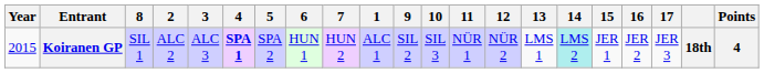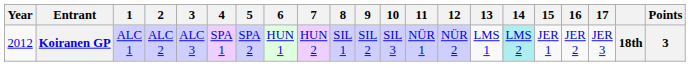columns swapped: 1 <-> 8
Koiranen GP | Year: 2015 -> 2012
Koiranen GP | 4: bold -> normal
Koiranen GP | Points: 4 -> 3
